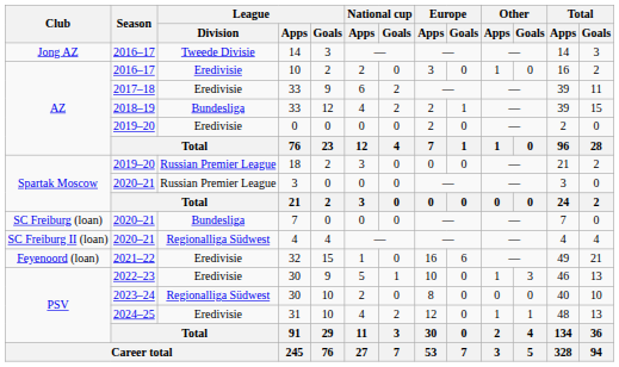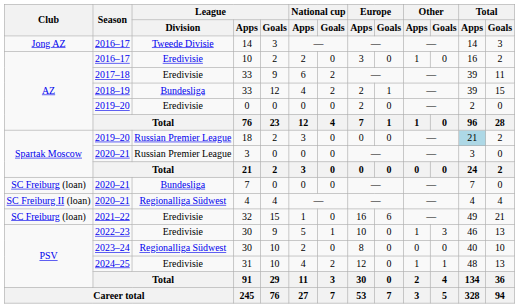18 | Total / Apps: no background -> lightblue background
32 | Club: Feyenoord (loan) -> SC Freiburg (loan)
